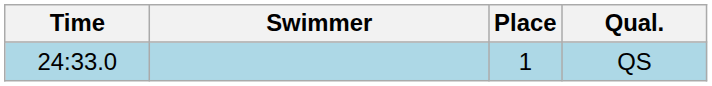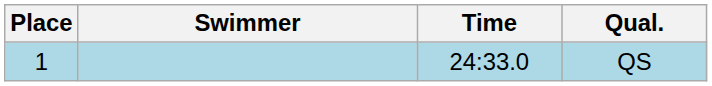columns swapped: Place <-> Time
